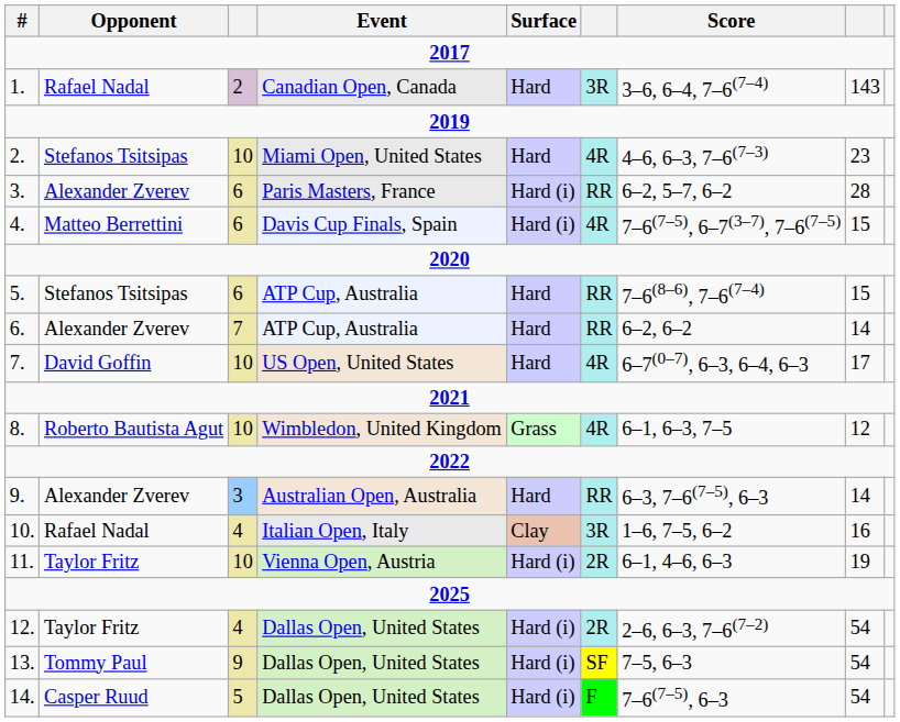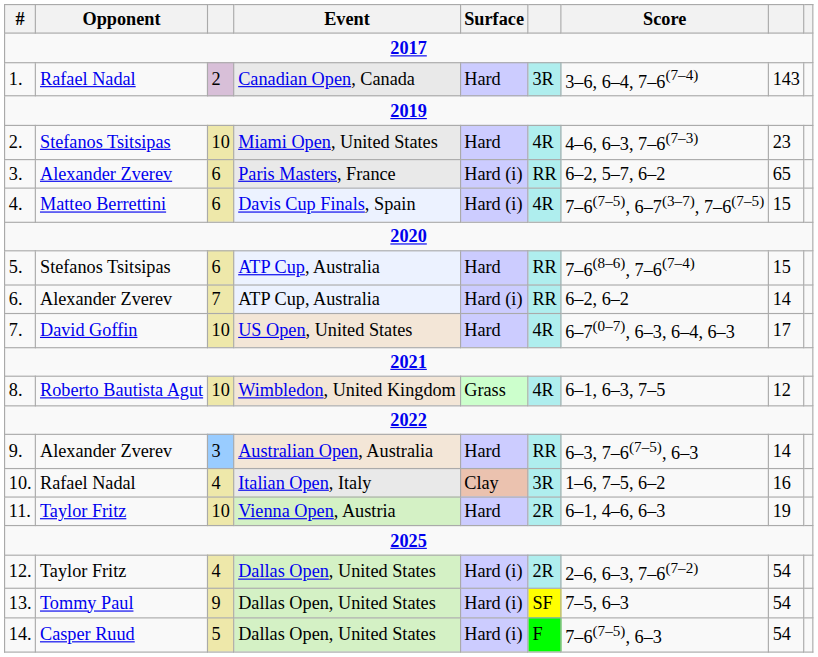3. | column 8: 28 -> 65
6. | Surface: Hard -> Hard (i)
11. | Surface: Hard (i) -> Hard
